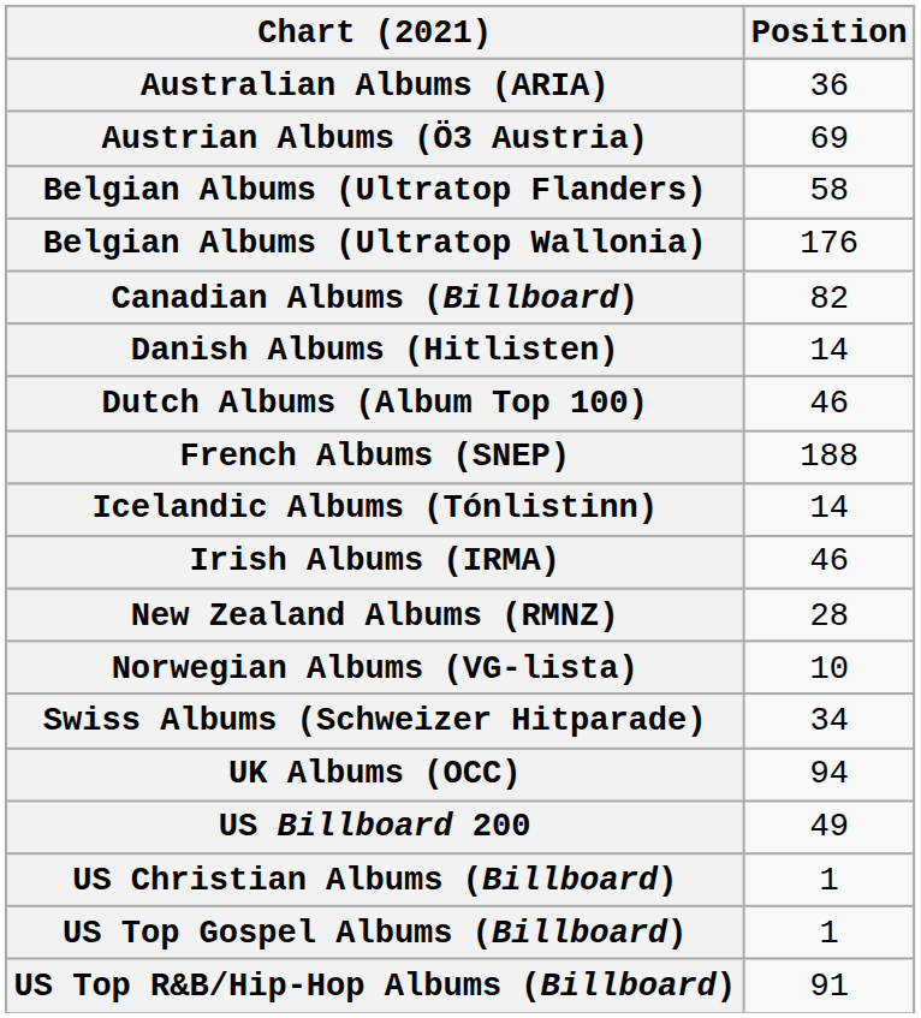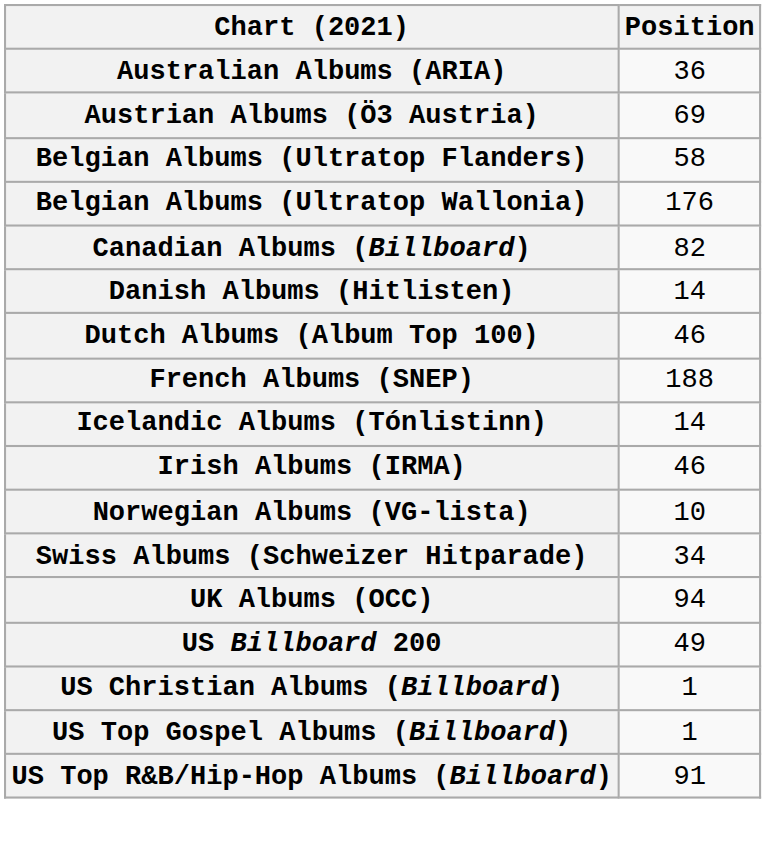- row: New Zealand Albums (RMNZ) | 28
